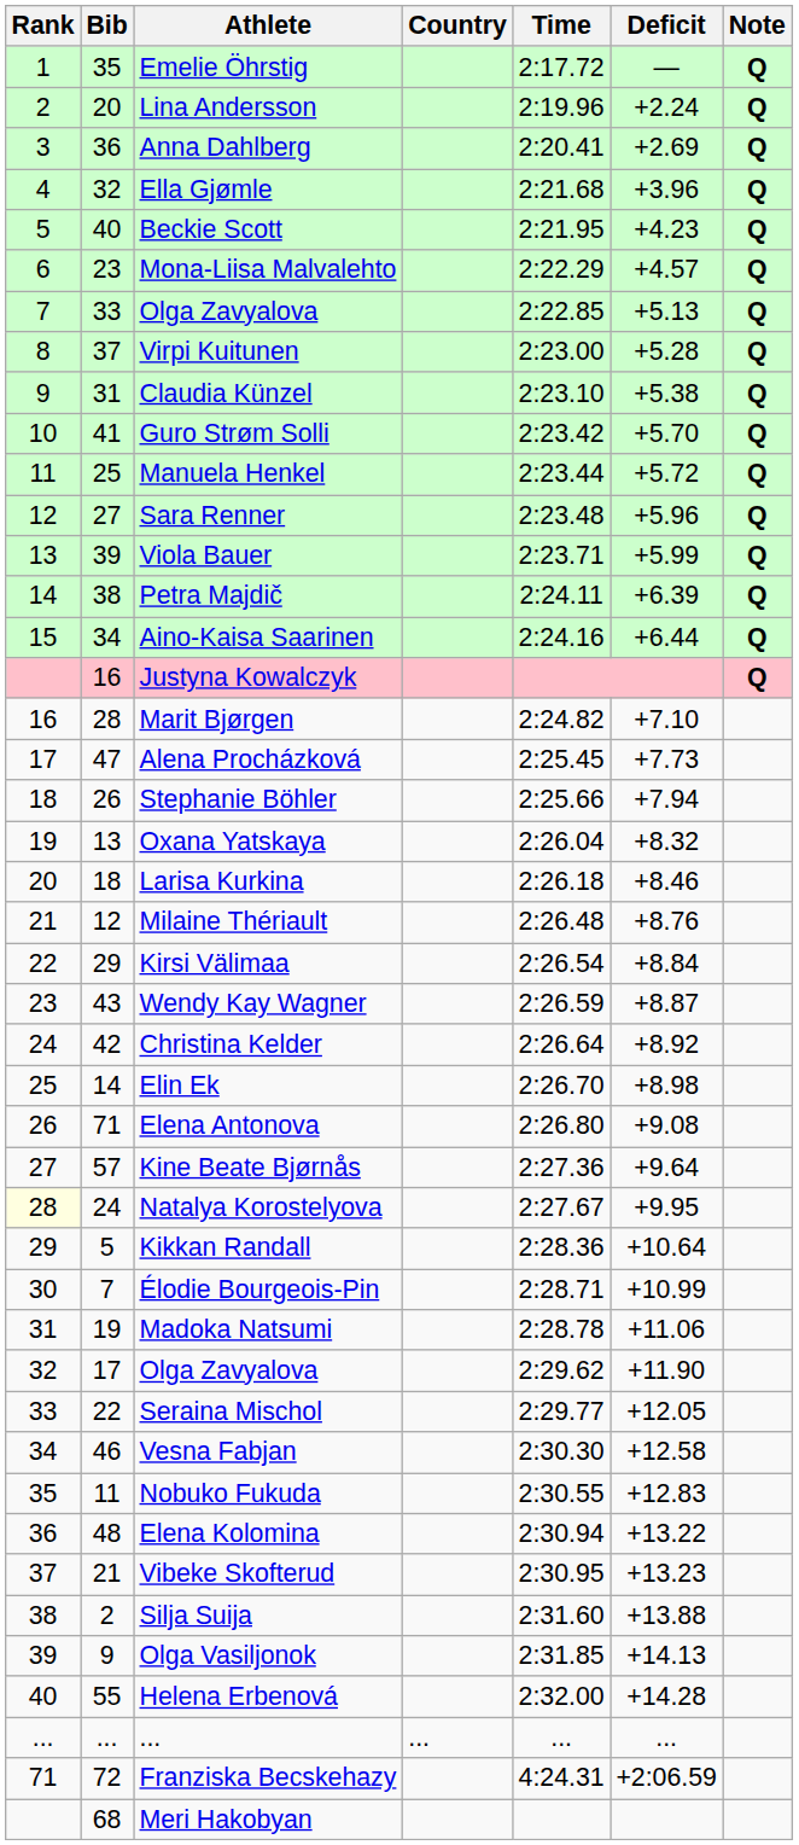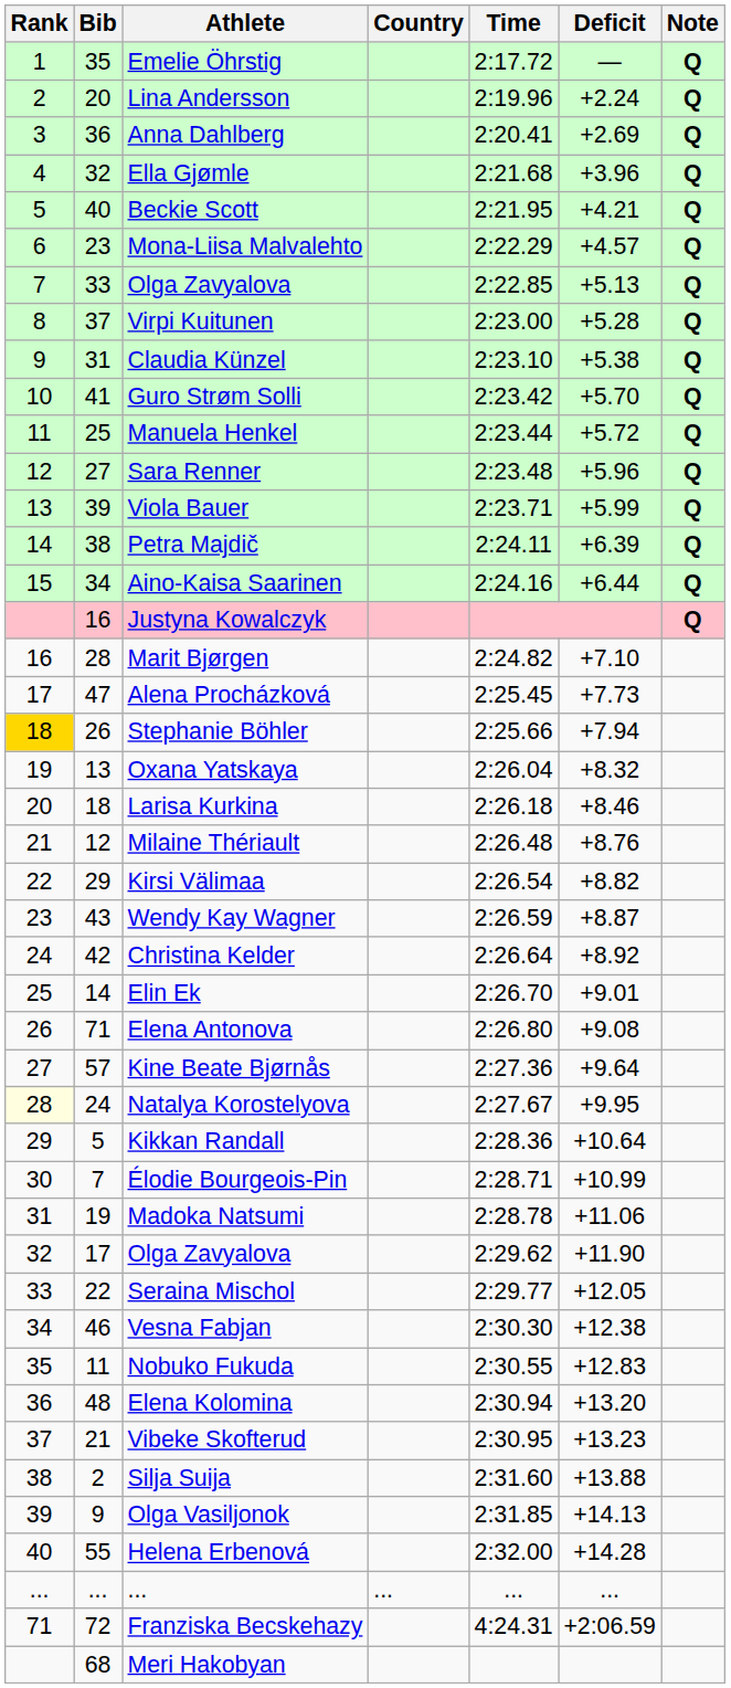Beckie Scott | Deficit: +4.23 -> +4.21
Stephanie Böhler | Rank: no background -> gold background
Kirsi Välimaa | Deficit: +8.84 -> +8.82
Elin Ek | Deficit: +8.98 -> +9.01
Vesna Fabjan | Deficit: +12.58 -> +12.38
Elena Kolomina | Deficit: +13.22 -> +13.20
